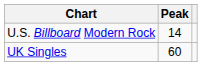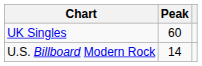rows swapped: U.S. Billboard Modern Rock <-> UK Singles
